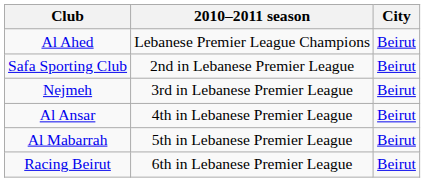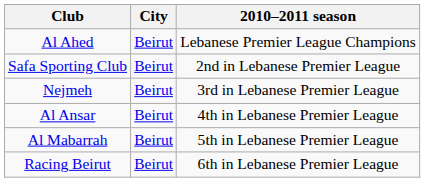columns swapped: City <-> 2010–2011 season
